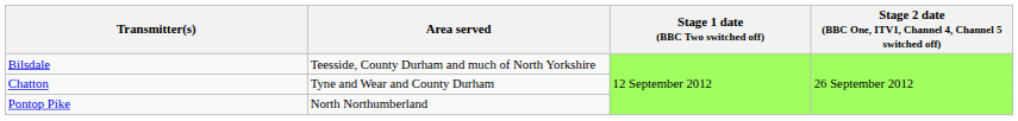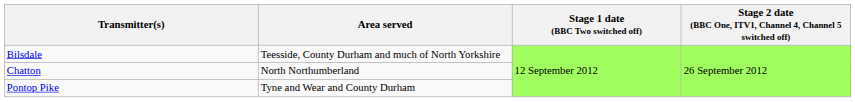Chatton | Area served: Tyne and Wear and County Durham -> North Northumberland
Pontop Pike | Area served: North Northumberland -> Tyne and Wear and County Durham
